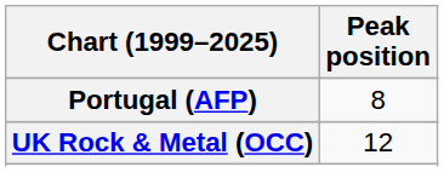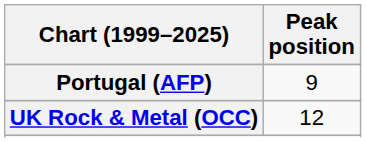Portugal (AFP) | Peak position: 8 -> 9
